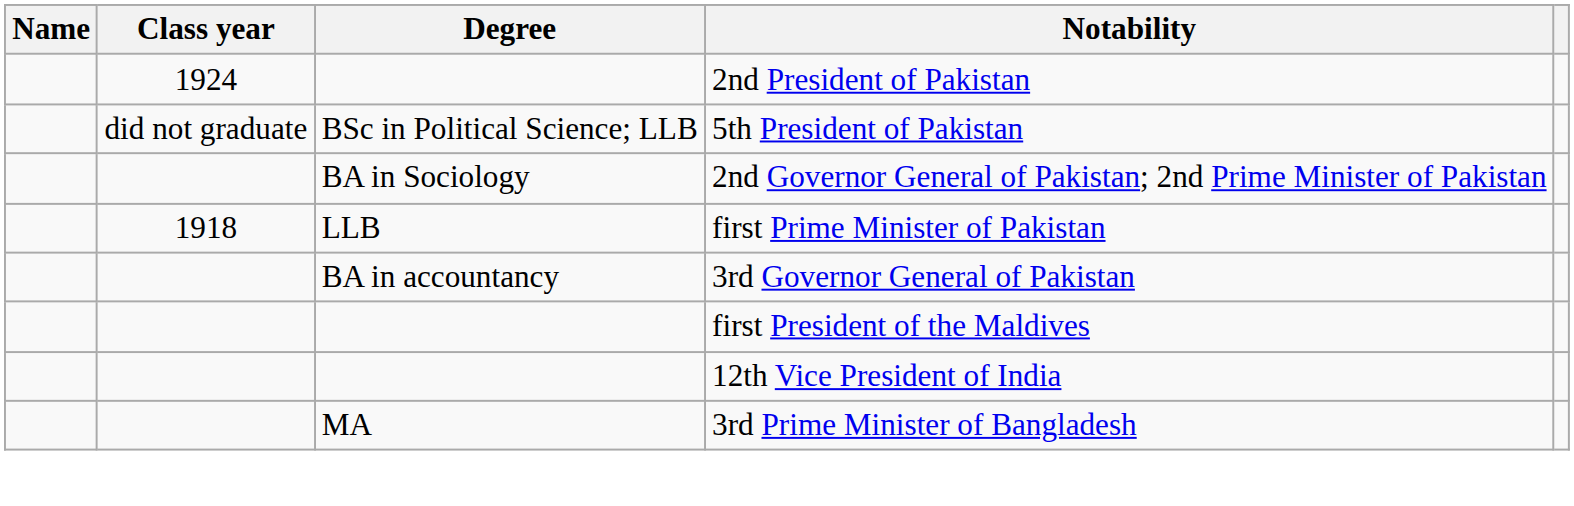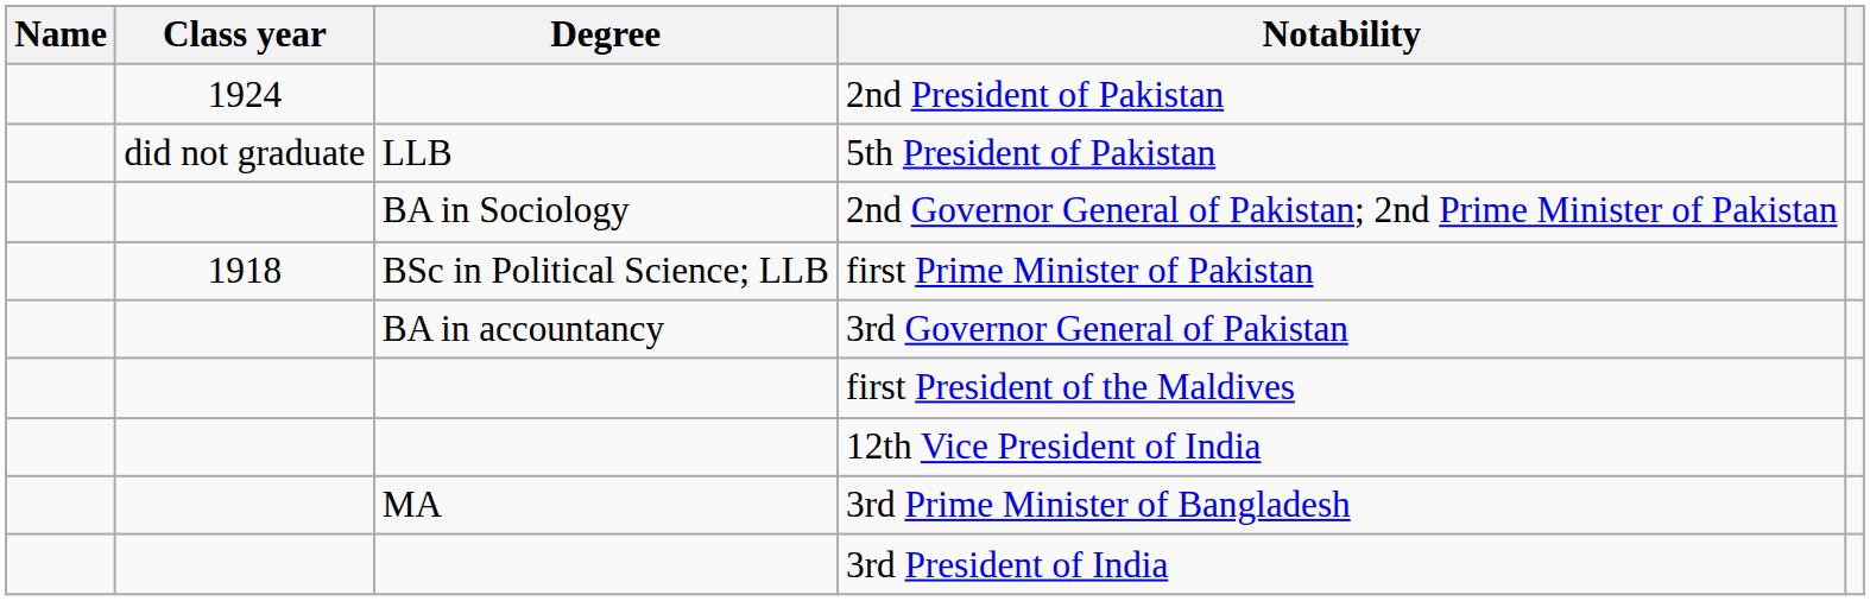5th President of Pakistan | Degree: BSc in Political Science; LLB -> LLB
first Prime Minister of Pakistan | Degree: LLB -> BSc in Political Science; LLB
+ row: 3rd President of India
